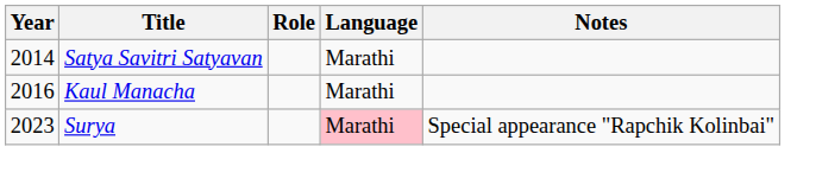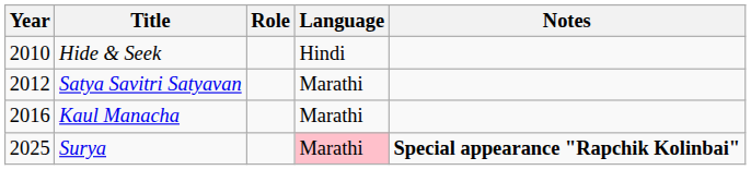+ row: 2010 | Hide & Seek | Hindi
Satya Savitri Satyavan | Year: 2014 -> 2012
Surya | Year: 2023 -> 2025
Surya | Notes: normal -> bold
